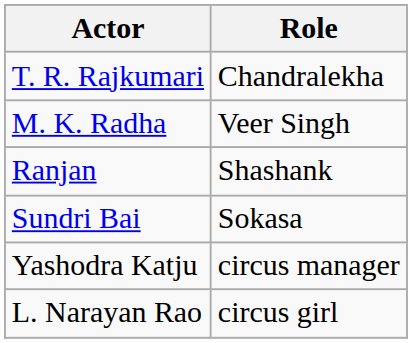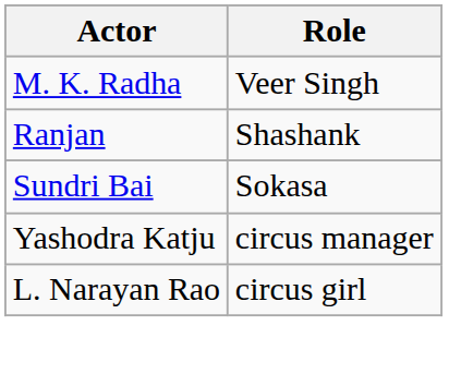- row: T. R. Rajkumari | Chandralekha
